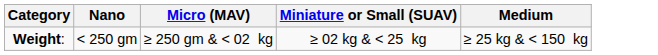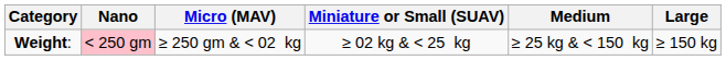+ column: Large | ≥ 150 kg
Weight: | Nano: no background -> pink background
